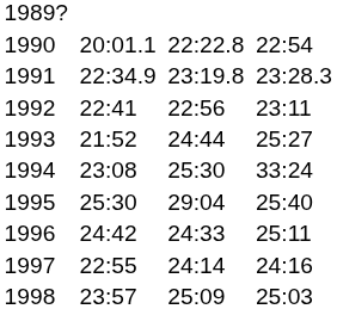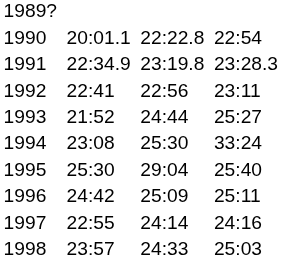1996 | column 5: 24:33 -> 25:09
1998 | column 5: 25:09 -> 24:33
